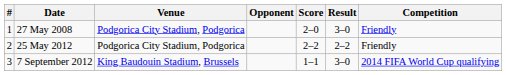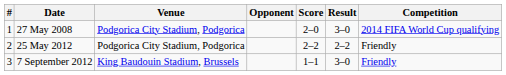27 May 2008 | Competition: Friendly -> 2014 FIFA World Cup qualifying
7 September 2012 | Competition: 2014 FIFA World Cup qualifying -> Friendly
